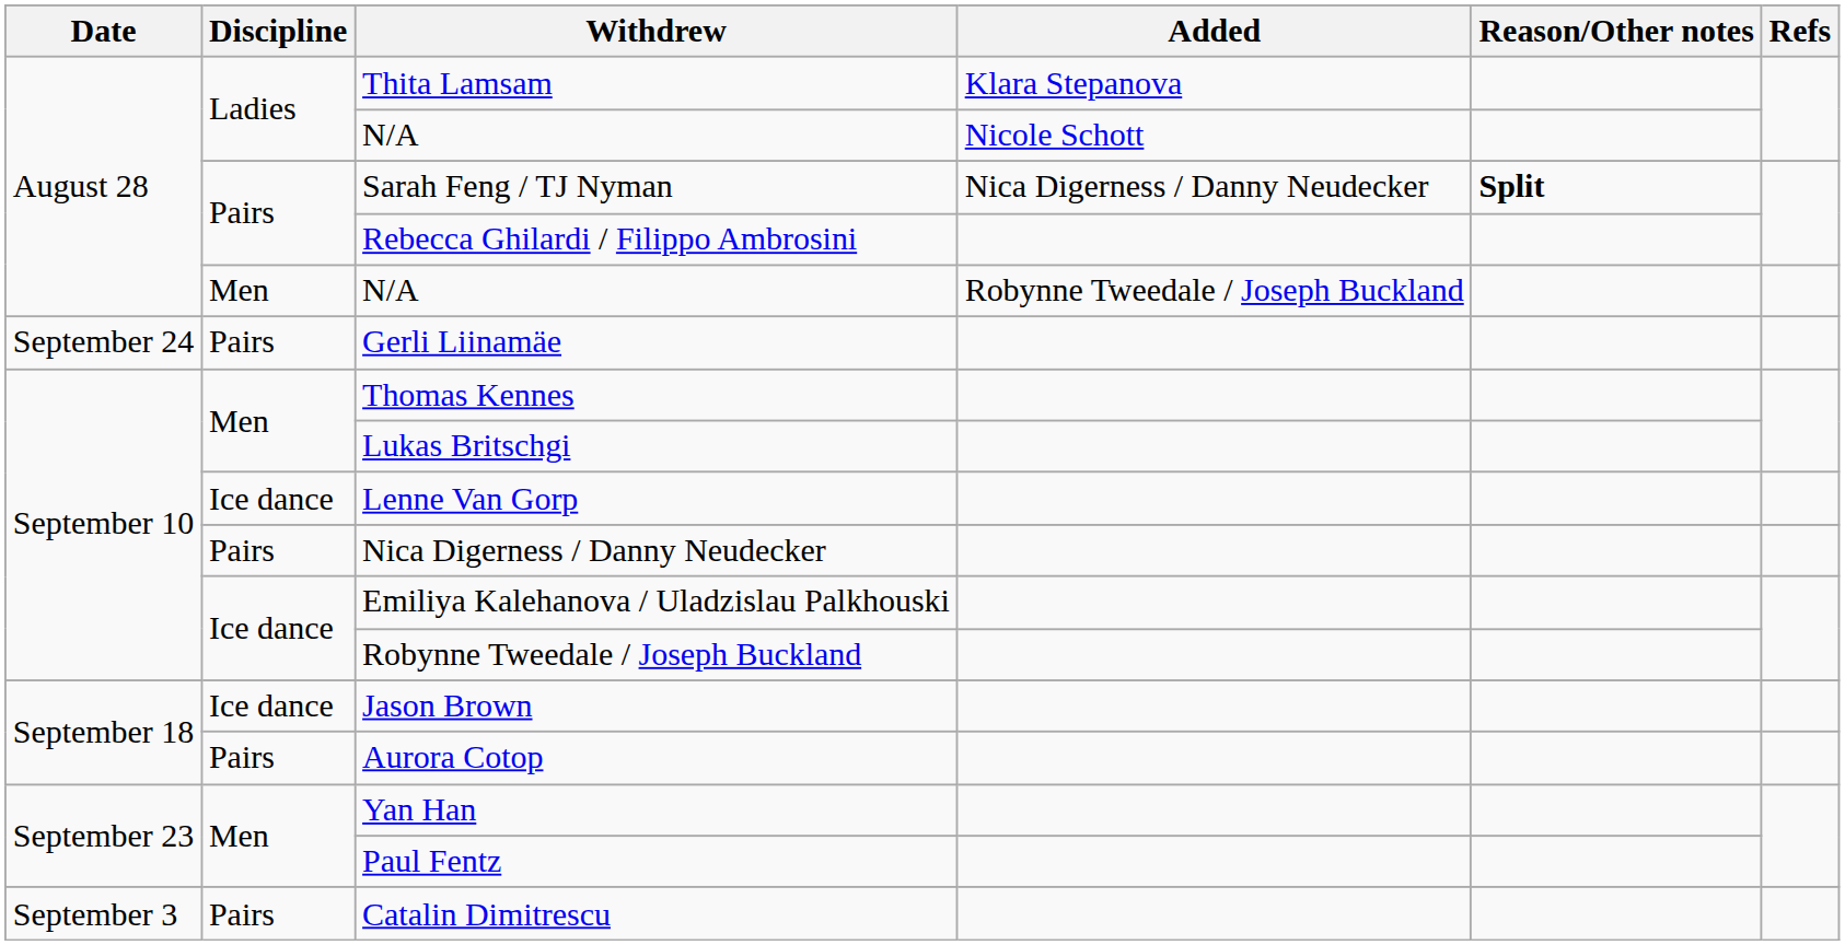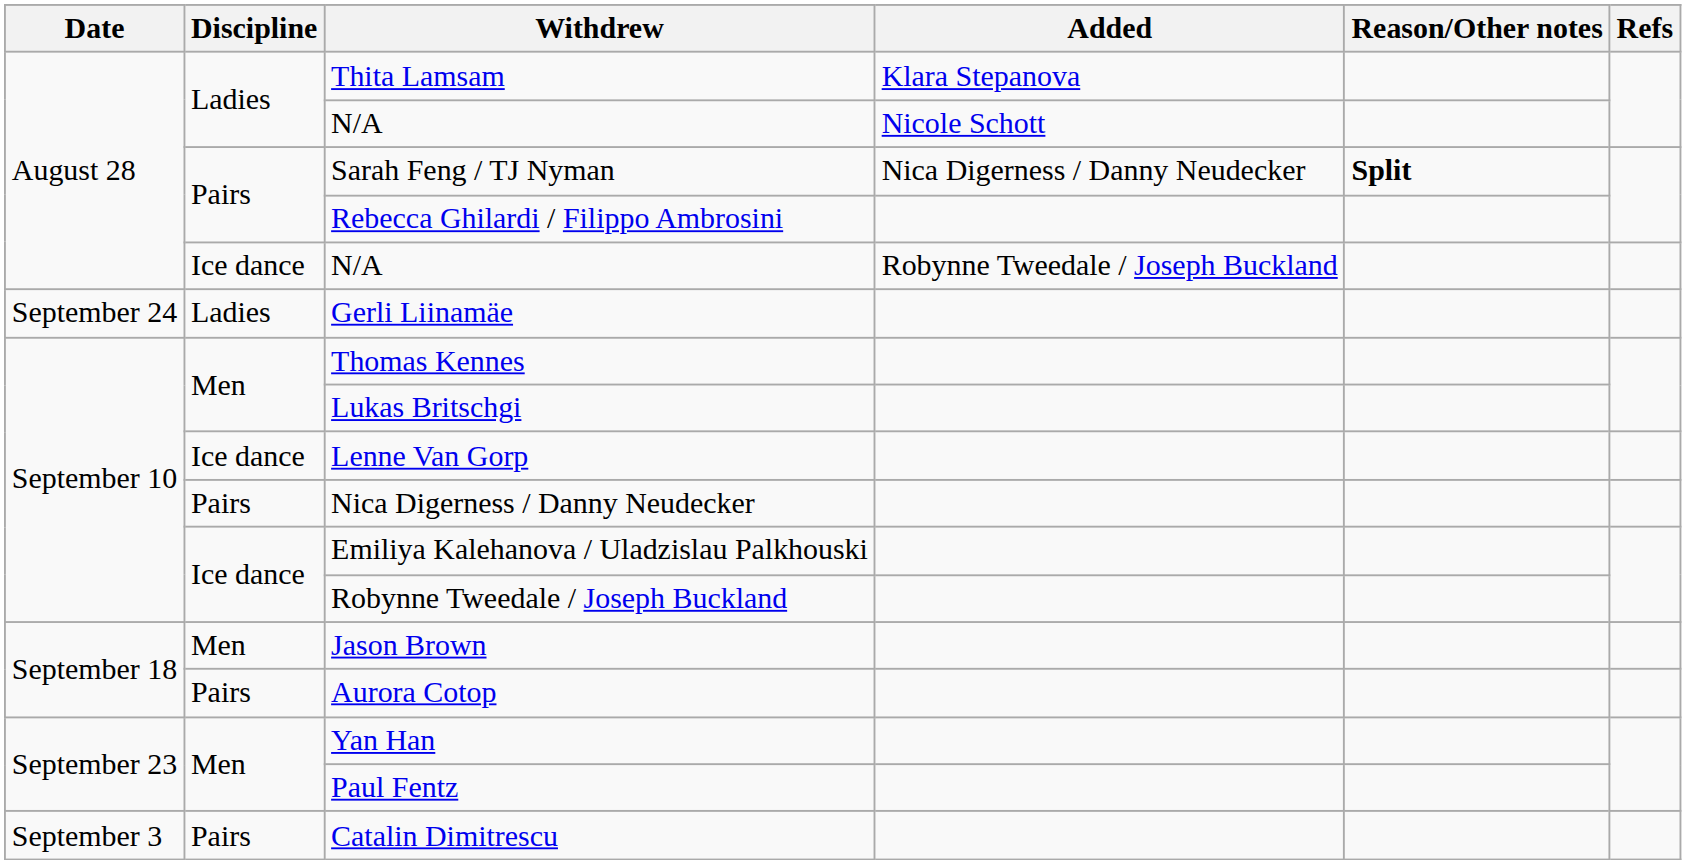N/A / Robynne Tweedale / Joseph Buckland | Discipline: Men -> Ice dance
Gerli Liinamäe | Discipline: Pairs -> Ladies
Jason Brown | Discipline: Ice dance -> Men
